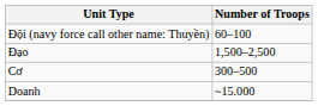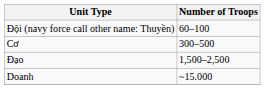rows swapped: Cơ <-> Đạo
